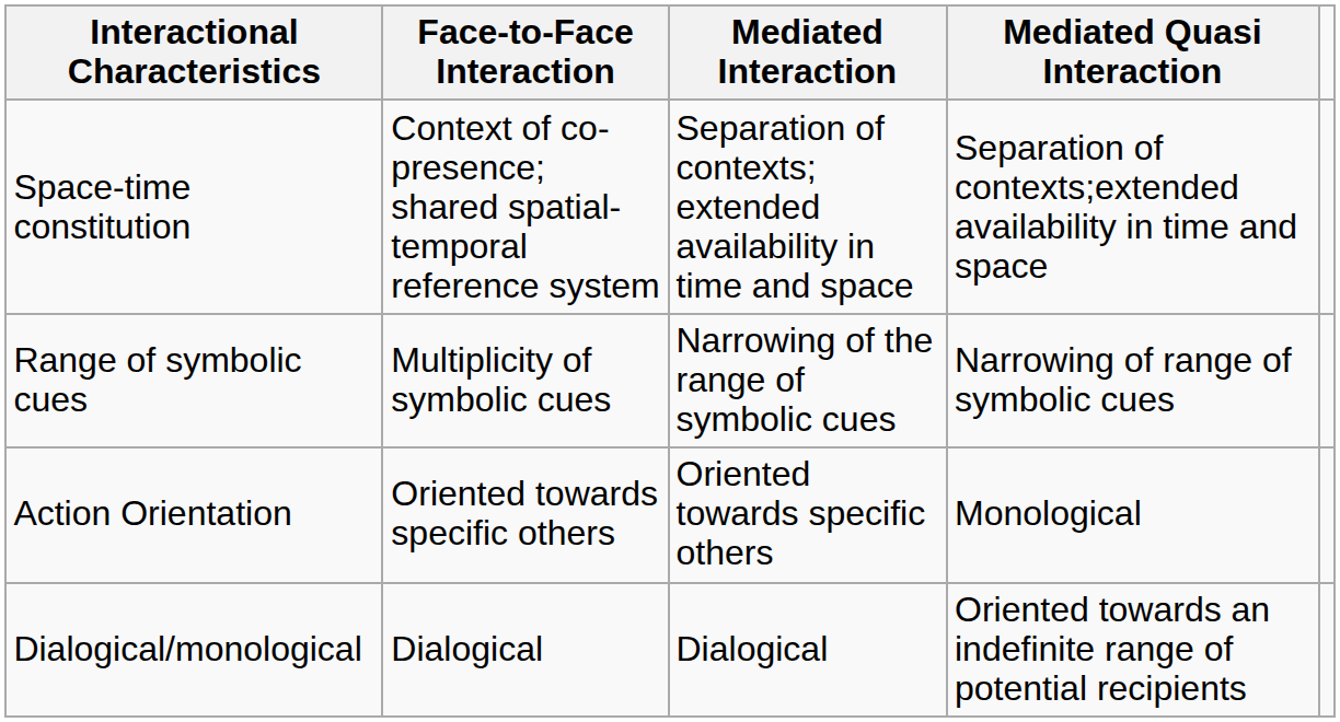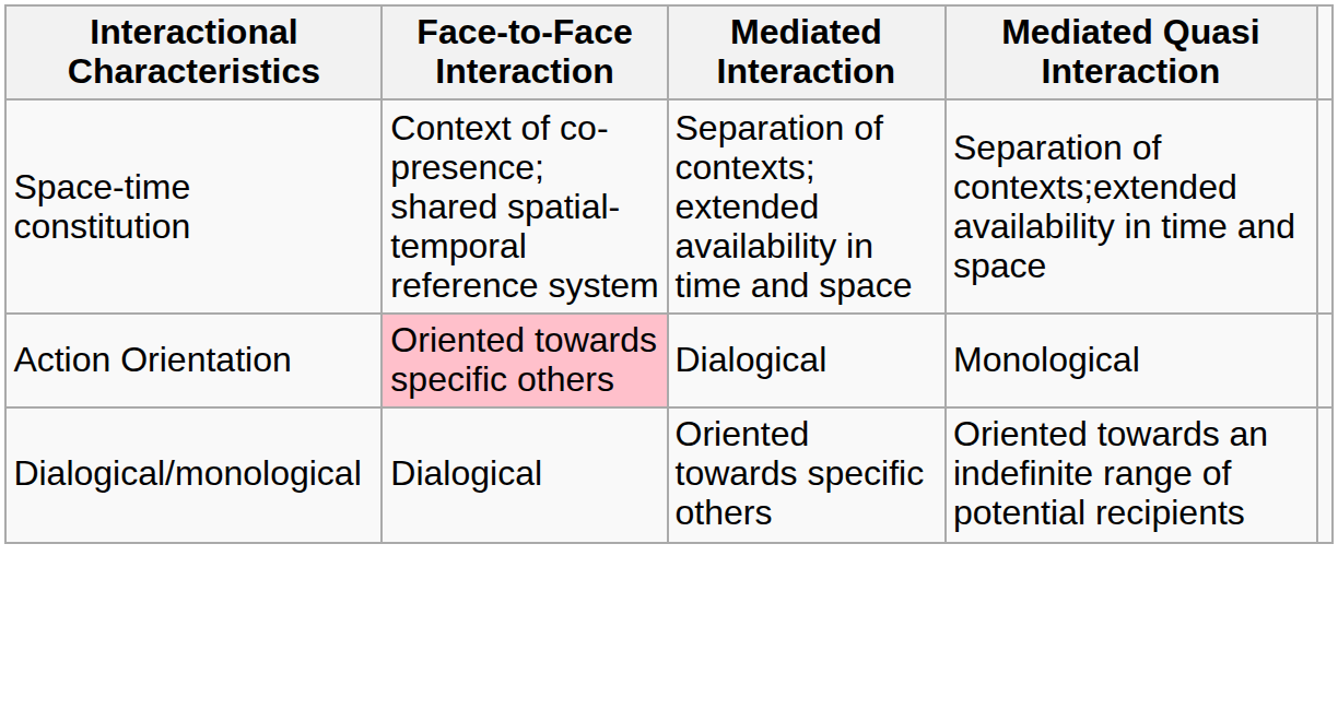- row: Range of symbolic cues | Multiplicity of symbolic cues | Narrowing of the range of symbolic cues | Narrowing of range of symbolic cues
Action Orientation | Face-to-Face Interaction: no background -> pink background
Action Orientation | Mediated Interaction: Oriented towards specific others -> Dialogical
Dialogical/monological | Mediated Interaction: Dialogical -> Oriented towards specific others
